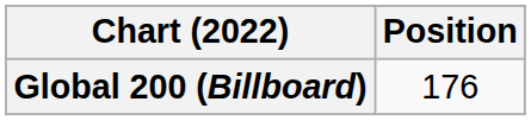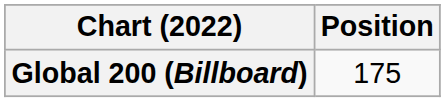Global 200 (Billboard) | Position: 176 -> 175
